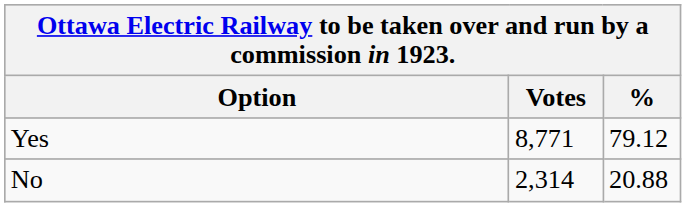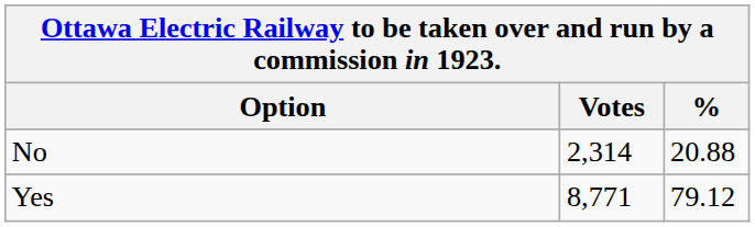rows swapped: Yes <-> No
